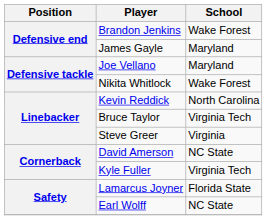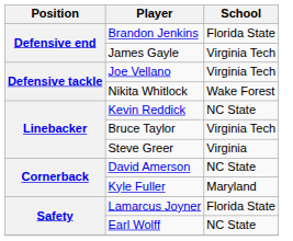Brandon Jenkins | School: Wake Forest -> Florida State
James Gayle | School: Maryland -> Virginia Tech
Joe Vellano | School: Maryland -> Virginia Tech
Kevin Reddick | School: North Carolina -> NC State
Kyle Fuller | School: Virginia Tech -> Maryland
